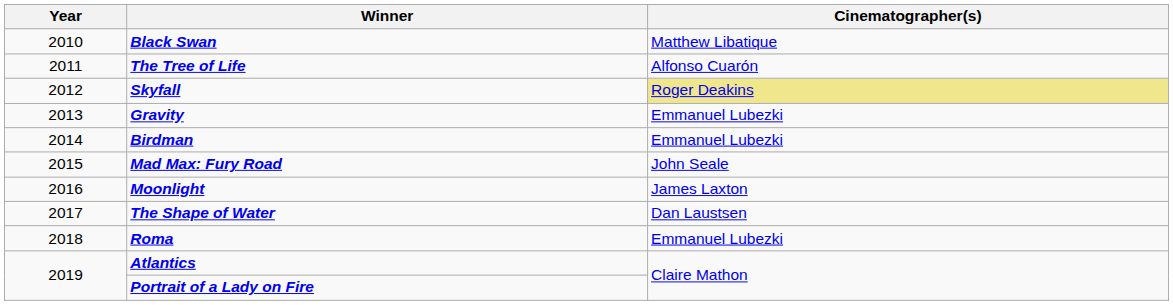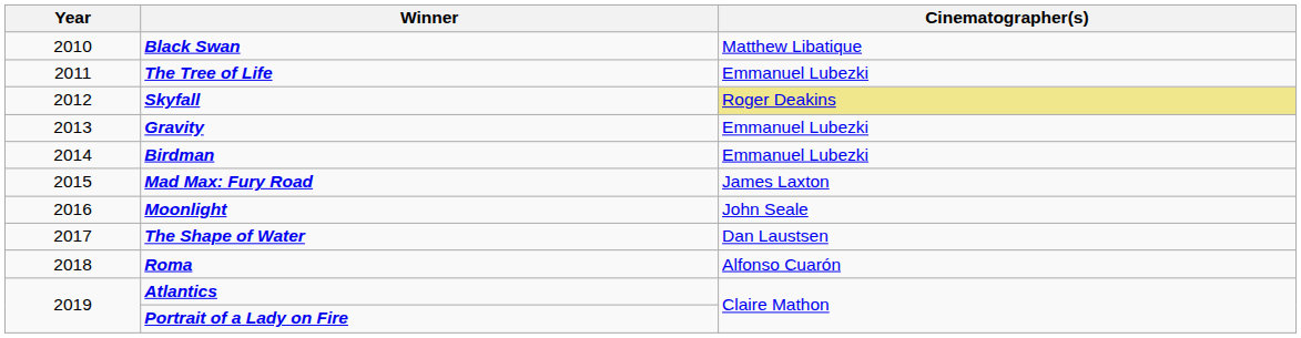The Tree of Life | Cinematographer(s): Alfonso Cuarón -> Emmanuel Lubezki
Mad Max: Fury Road | Cinematographer(s): John Seale -> James Laxton
Moonlight | Cinematographer(s): James Laxton -> John Seale
Roma | Cinematographer(s): Emmanuel Lubezki -> Alfonso Cuarón
